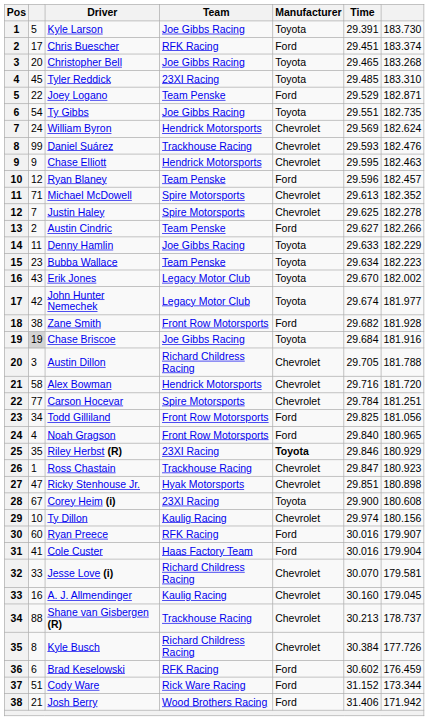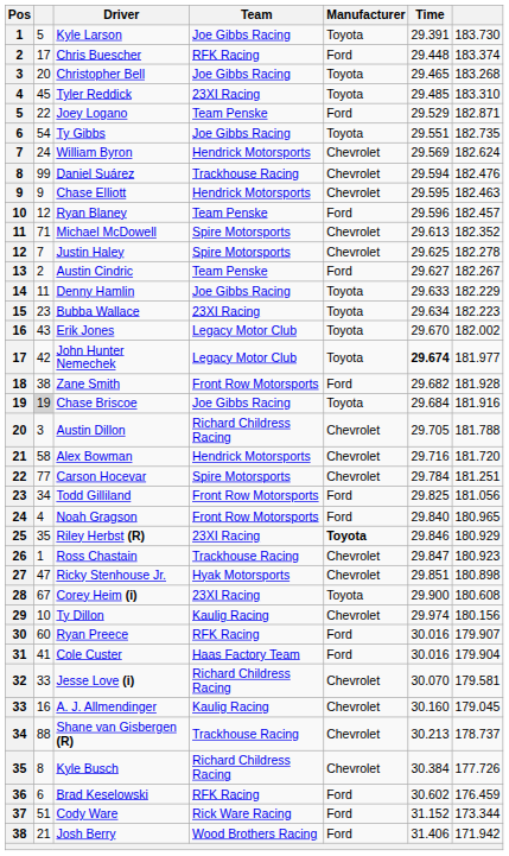Chris Buescher | Time: 29.451 -> 29.448
Daniel Suárez | Time: 29.593 -> 29.594
Austin Cindric | column 7: 182.266 -> 182.267
Bubba Wallace | Team: Team Penske -> 23XI Racing
John Hunter Nemechek | Time: normal -> bold
